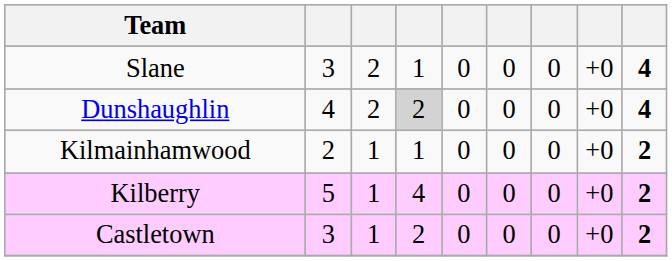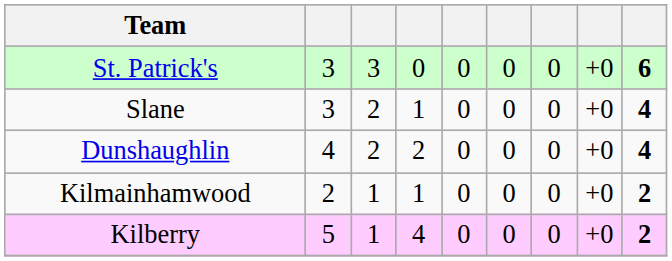+ row: St. Patrick's | 3 | 3 | 0 | 0 | 0 | 0 | +0 | 6
Dunshaughlin | column 4: lightgrey background -> no background
- row: Castletown | 3 | 1 | 2 | 0 | 0 | 0 | +0 | 2
